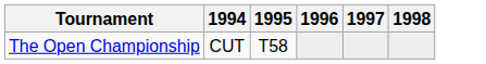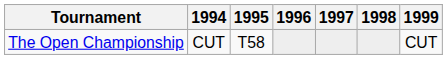+ column: 1999 | CUT
